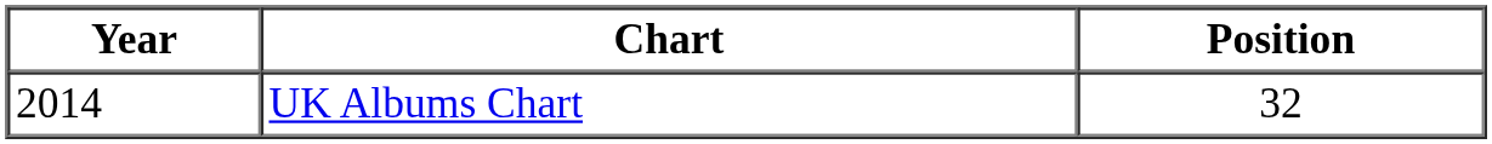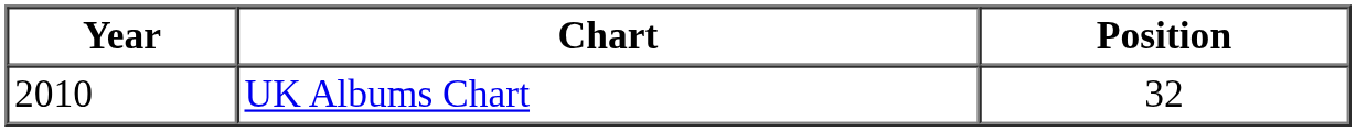UK Albums Chart | Year: 2014 -> 2010
